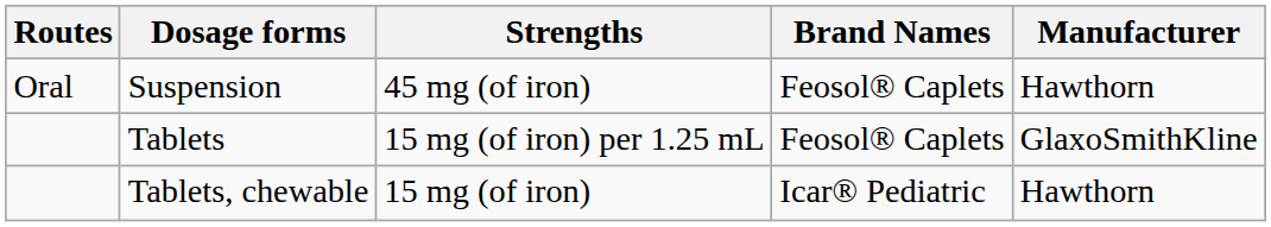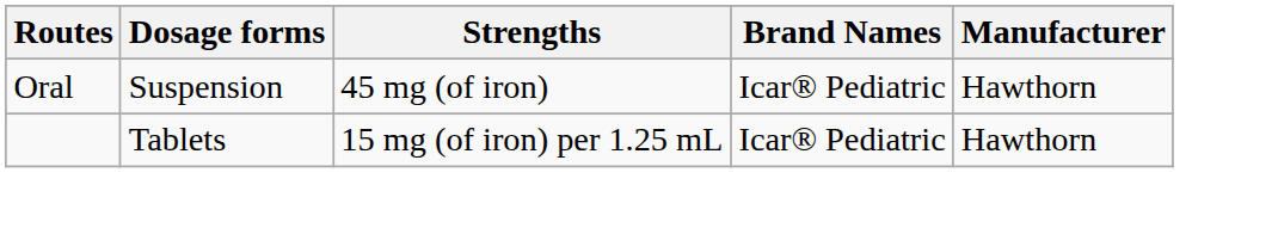Suspension | Brand Names: Feosol® Caplets -> Icar® Pediatric
Tablets | Brand Names: Feosol® Caplets -> Icar® Pediatric
Tablets | Manufacturer: GlaxoSmithKline -> Hawthorn
- row: Tablets, chewable | 15 mg (of iron) | Icar® Pediatric | Hawthorn
